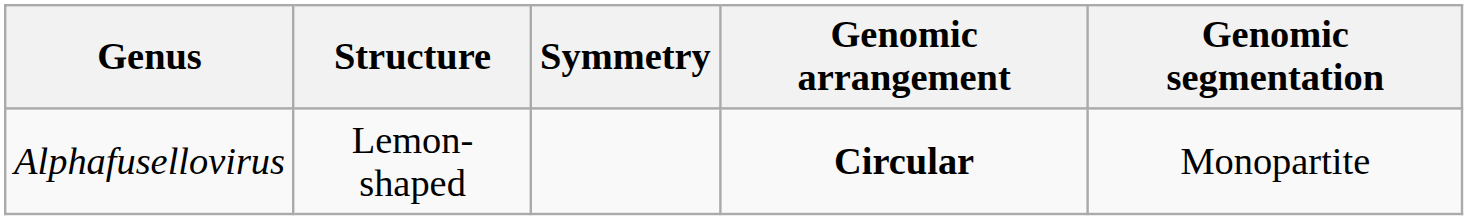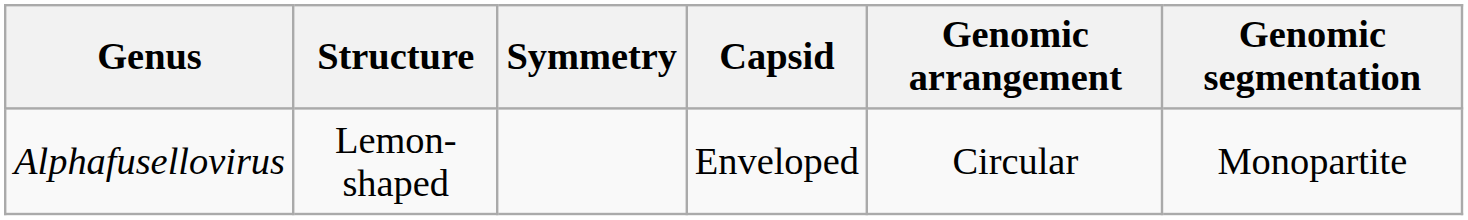+ column: Capsid | Enveloped
Alphafusellovirus | Genomic arrangement: bold -> normal
